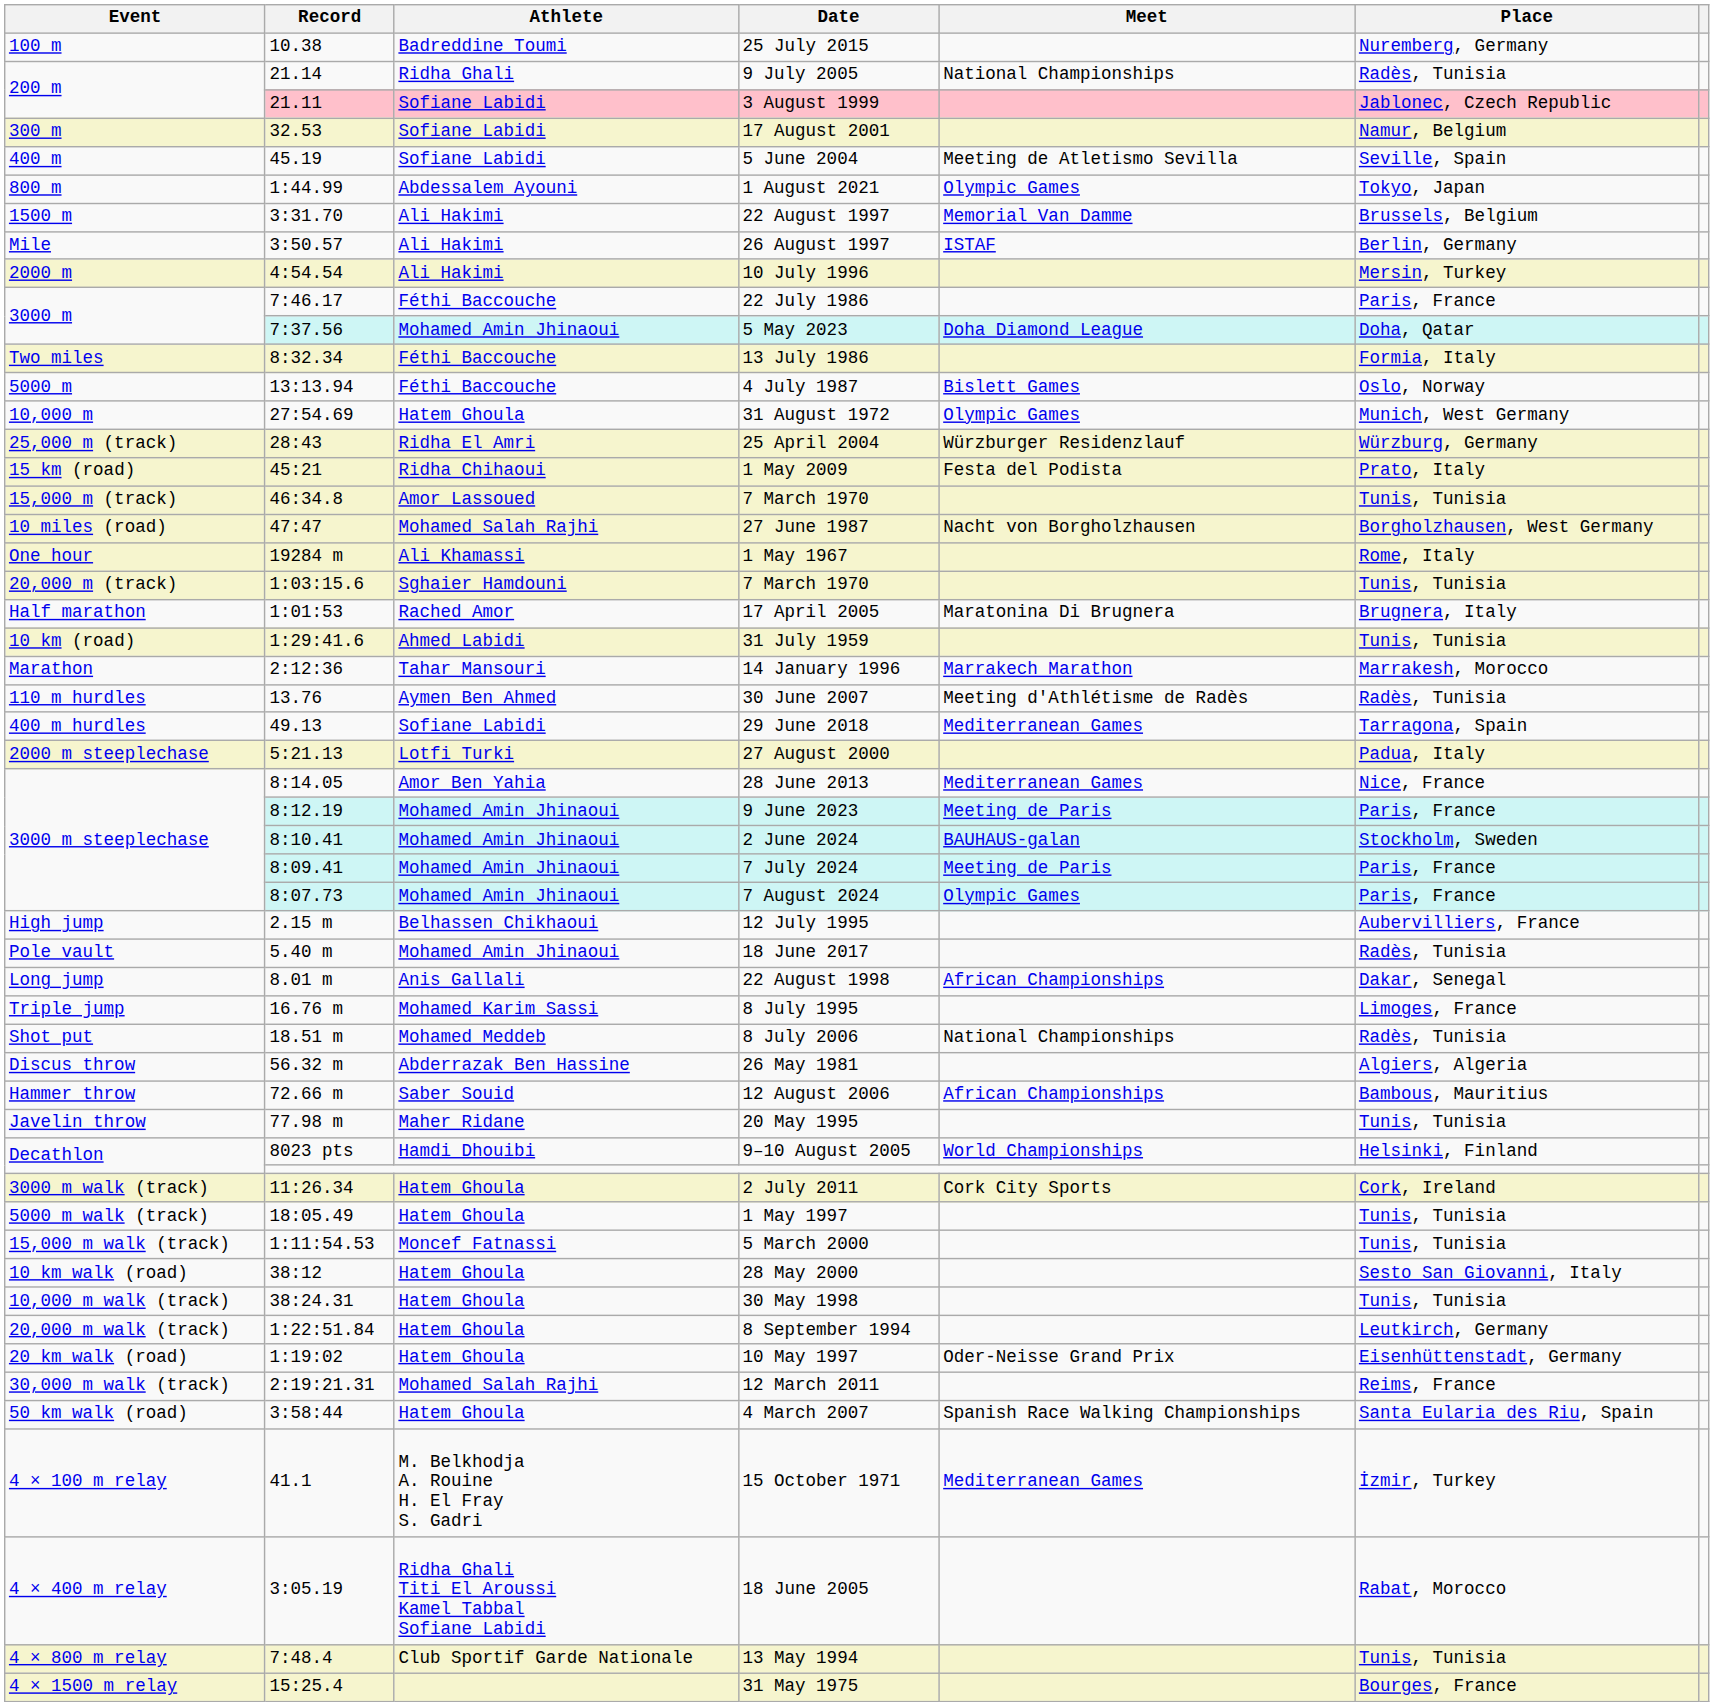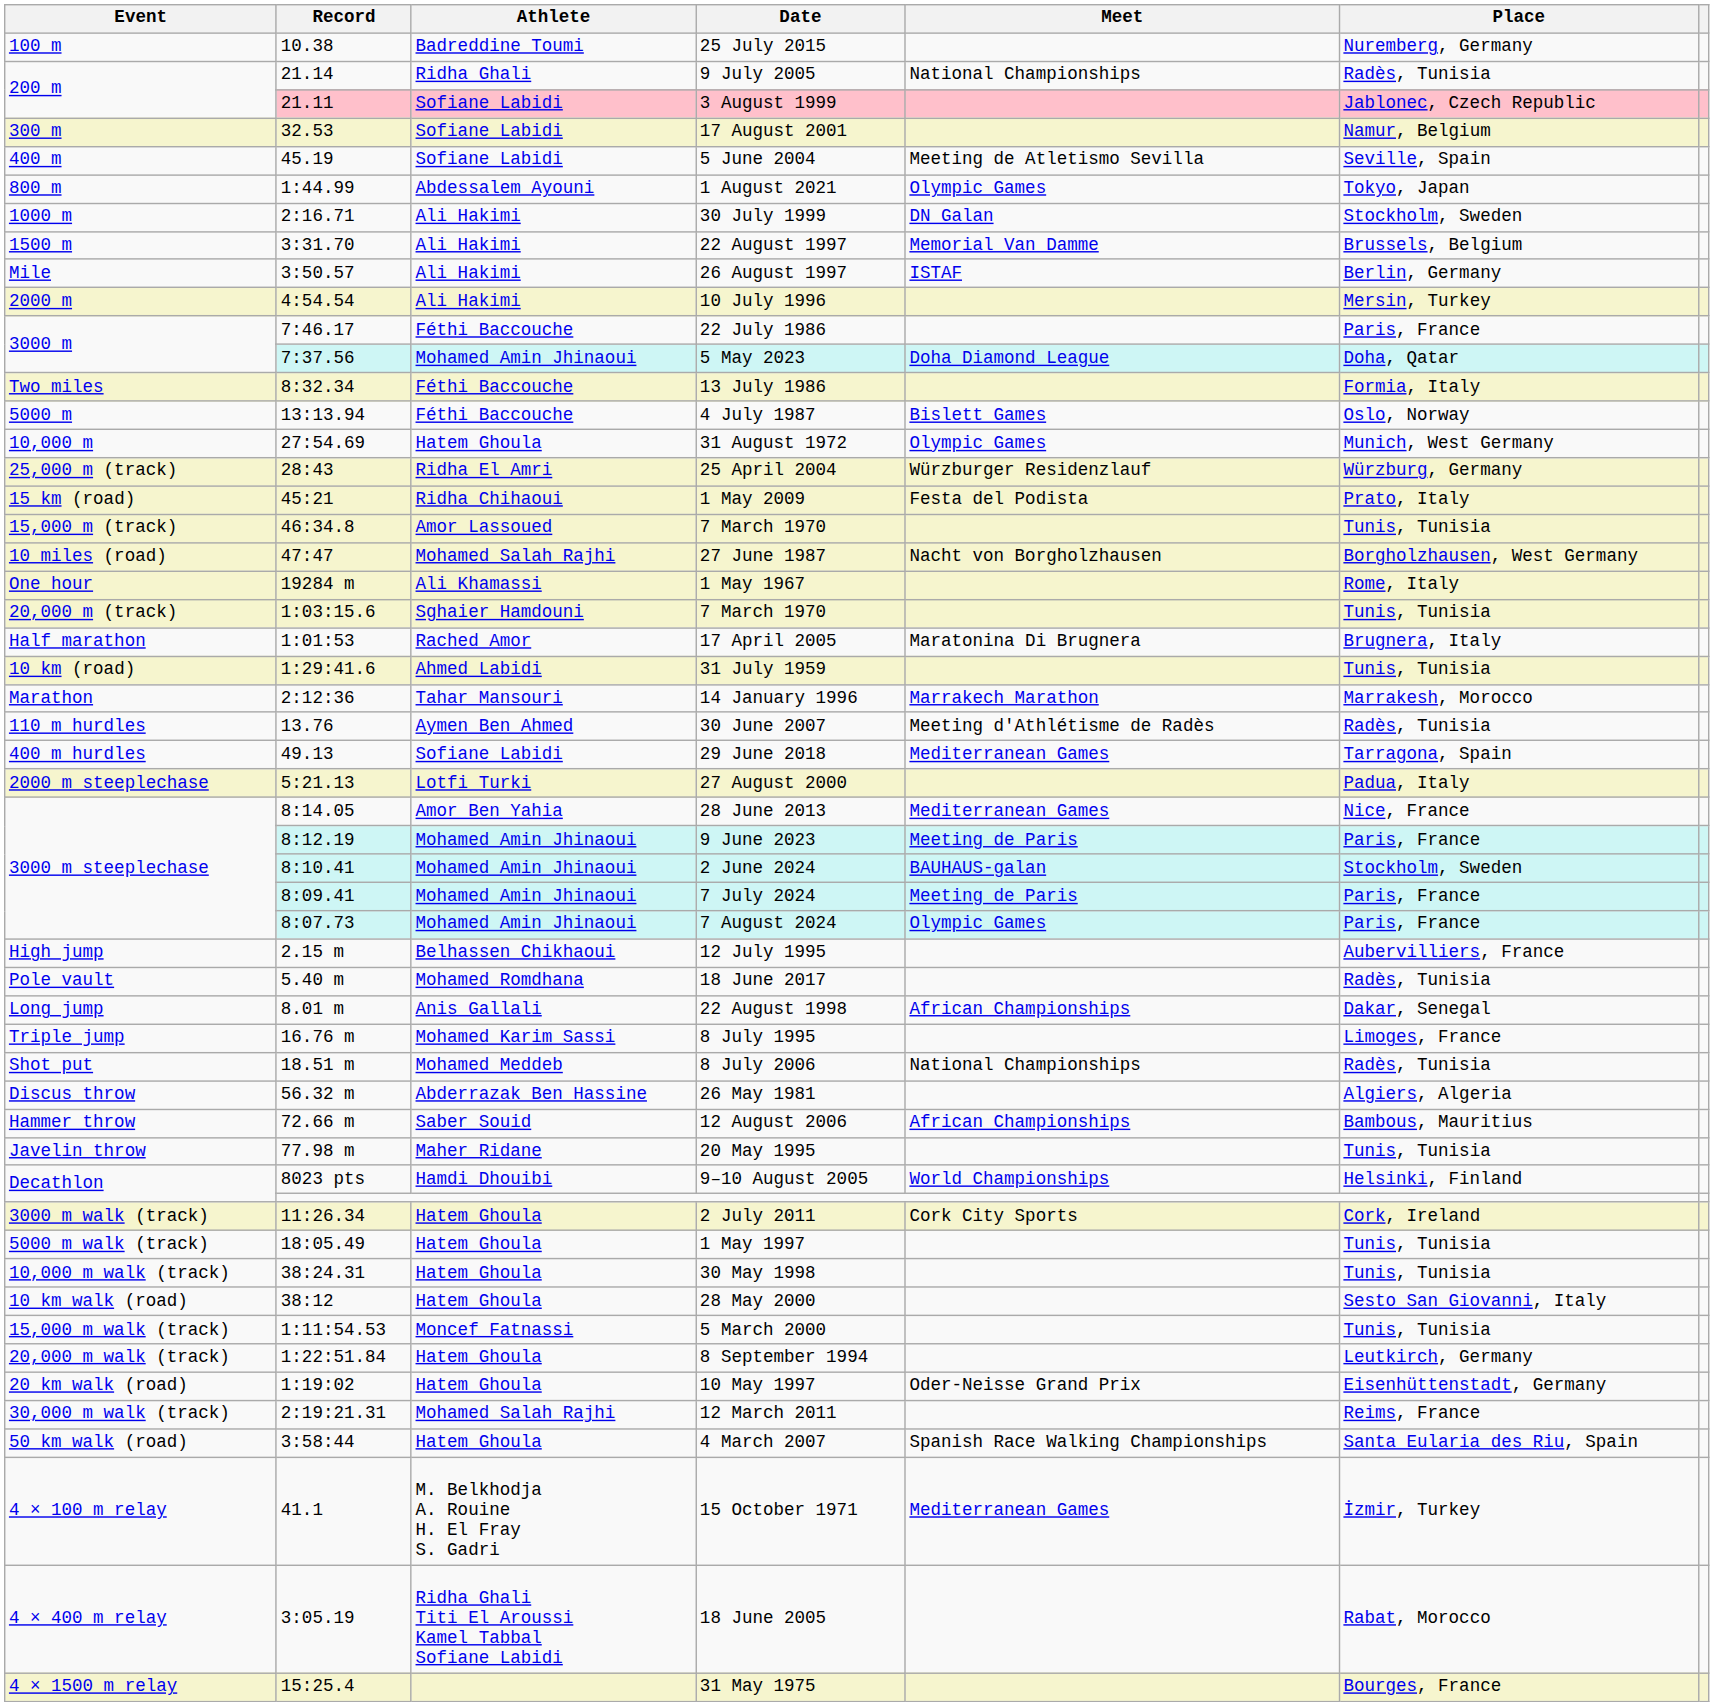+ row: 1000 m | 2:16.71 | Ali Hakimi | 30 July 1999 | DN Galan | Stockholm, Sweden
18 June 2017 | Athlete: Mohamed Amin Jhinaoui -> Mohamed Romdhana
rows swapped: 30 May 1998 <-> 5 March 2000
- row: 4 × 800 m relay | 7:48.4 | Club Sportif Garde Nationale | 13 May 1994 | Tunis, Tunisia
